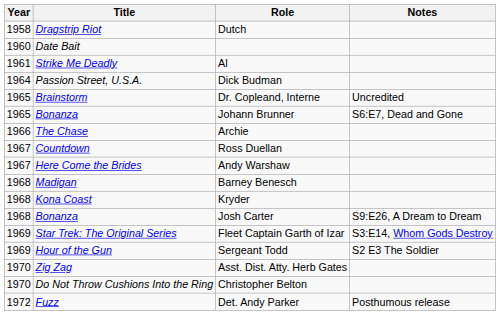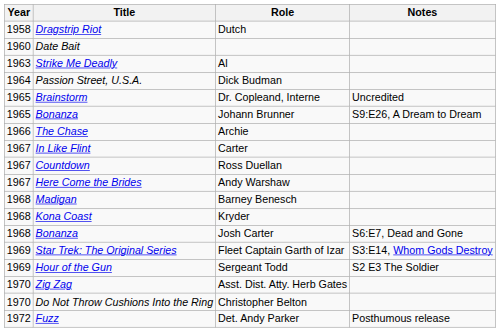Al | Year: 1961 -> 1963
Johann Brunner | Notes: S6:E7, Dead and Gone -> S9:E26, A Dream to Dream
+ row: 1967 | In Like Flint | Carter
Josh Carter | Notes: S9:E26, A Dream to Dream -> S6:E7, Dead and Gone
